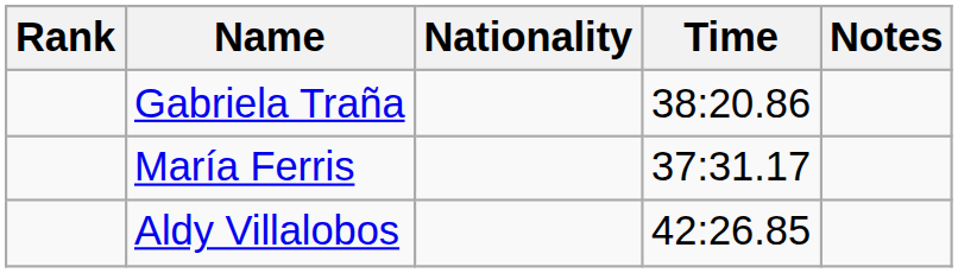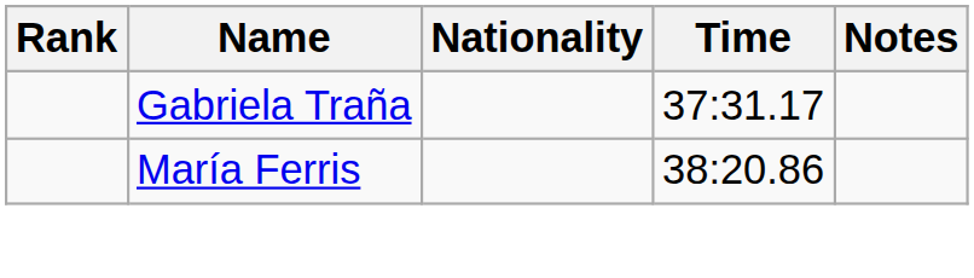Gabriela Traña | Time: 38:20.86 -> 37:31.17
María Ferris | Time: 37:31.17 -> 38:20.86
- row: Aldy Villalobos | 42:26.85
